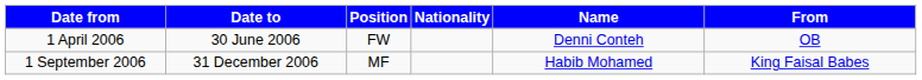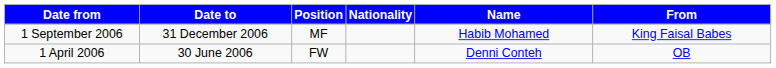rows swapped: 1 April 2006 <-> 1 September 2006
